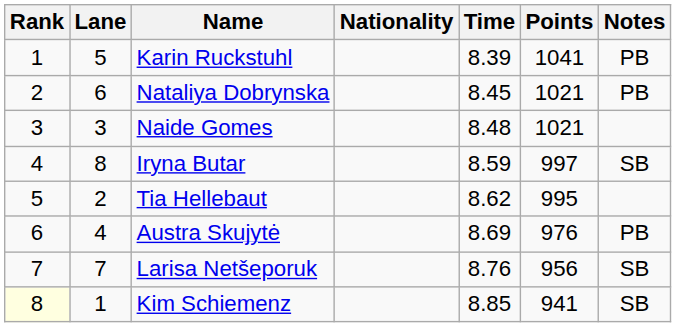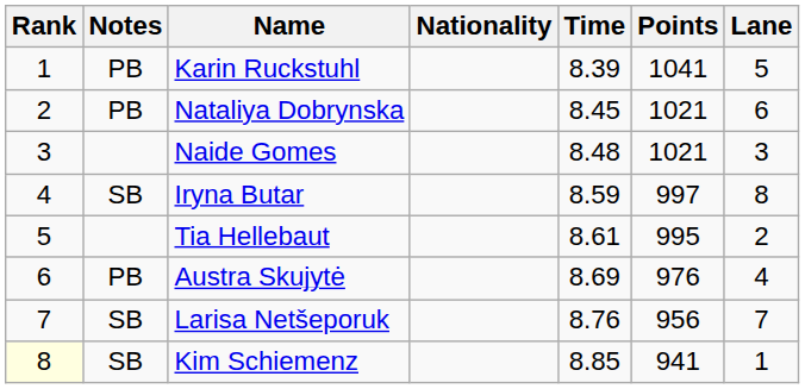columns swapped: Lane <-> Notes
Tia Hellebaut | Time: 8.62 -> 8.61
